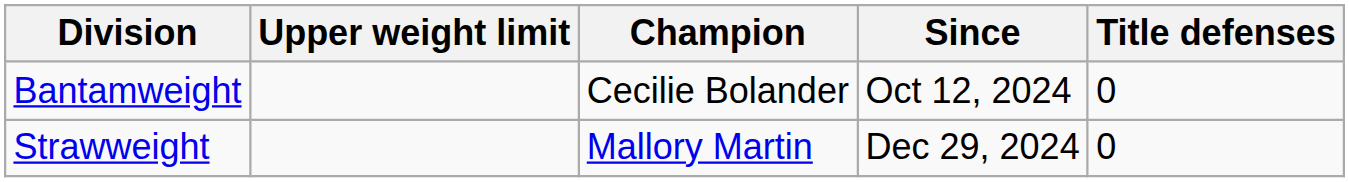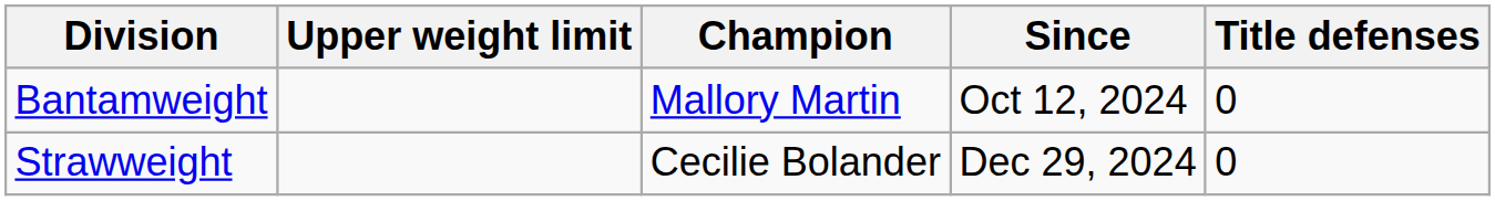Bantamweight | Champion: Cecilie Bolander -> Mallory Martin
Strawweight | Champion: Mallory Martin -> Cecilie Bolander
